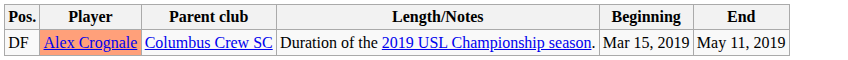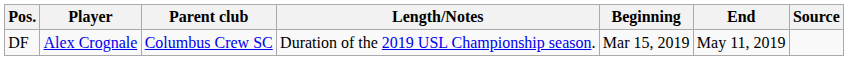+ column: Source
DF | Player: lightsalmon background -> no background
